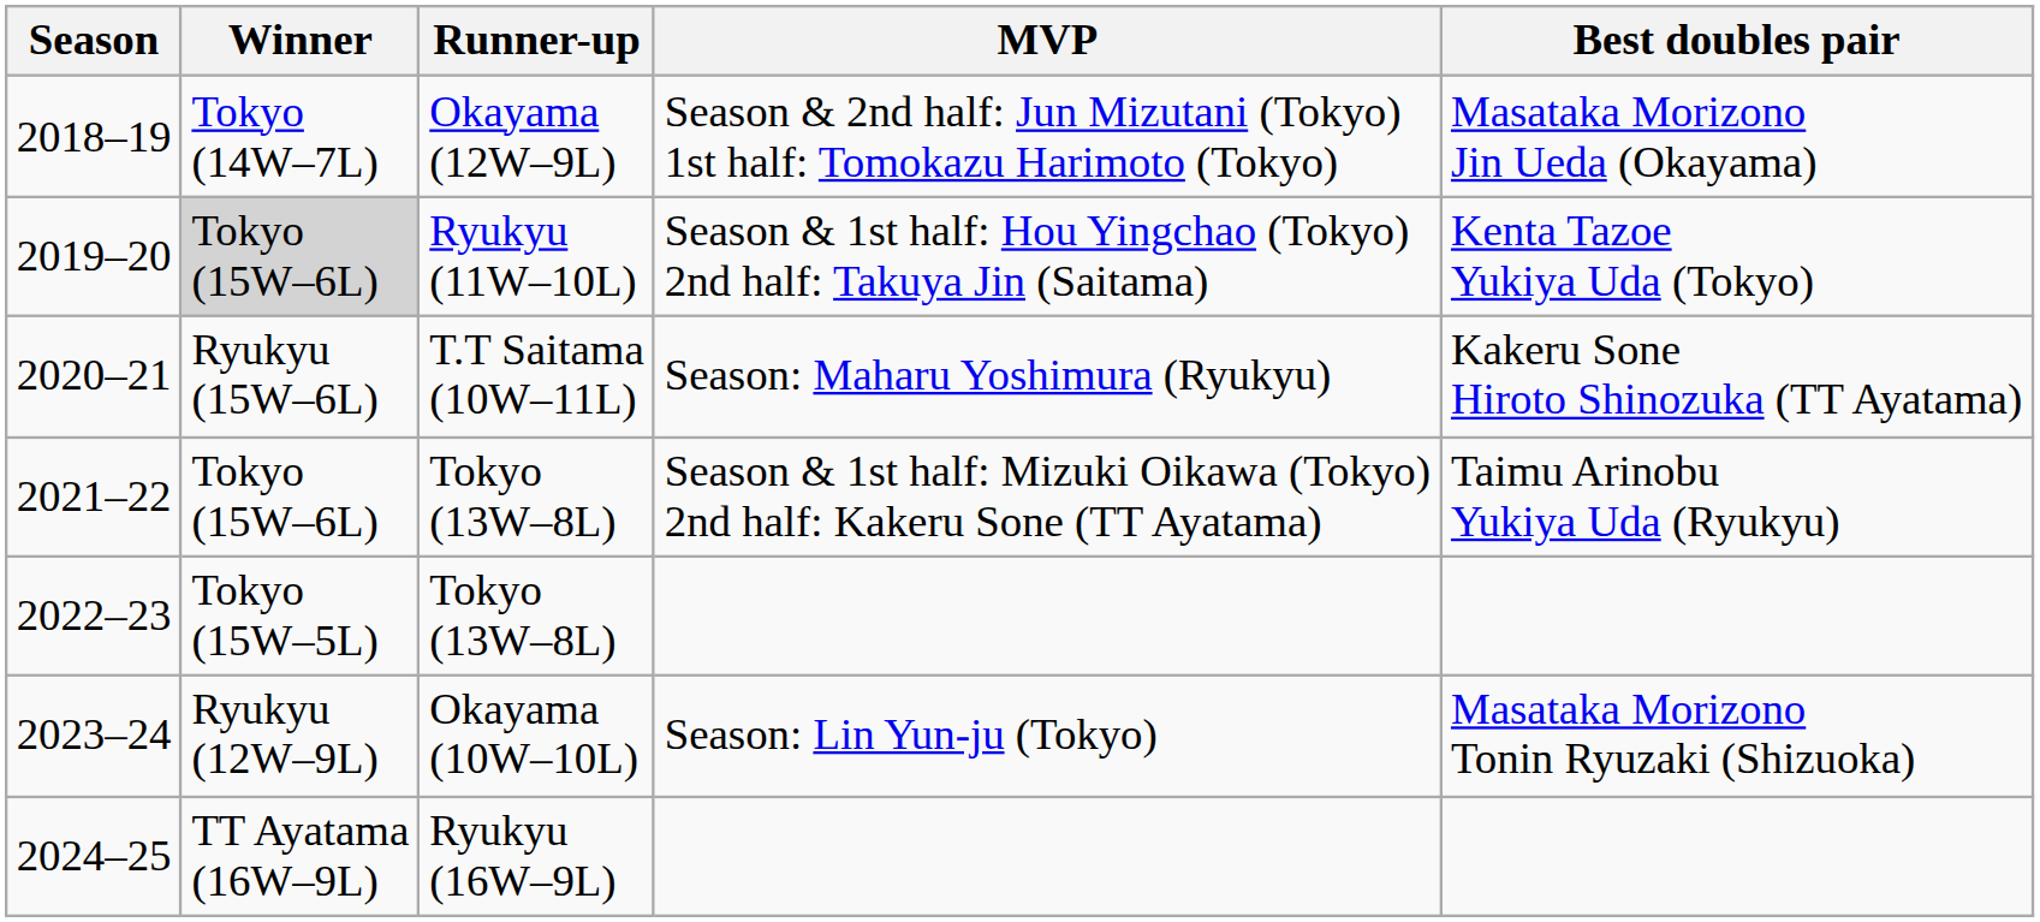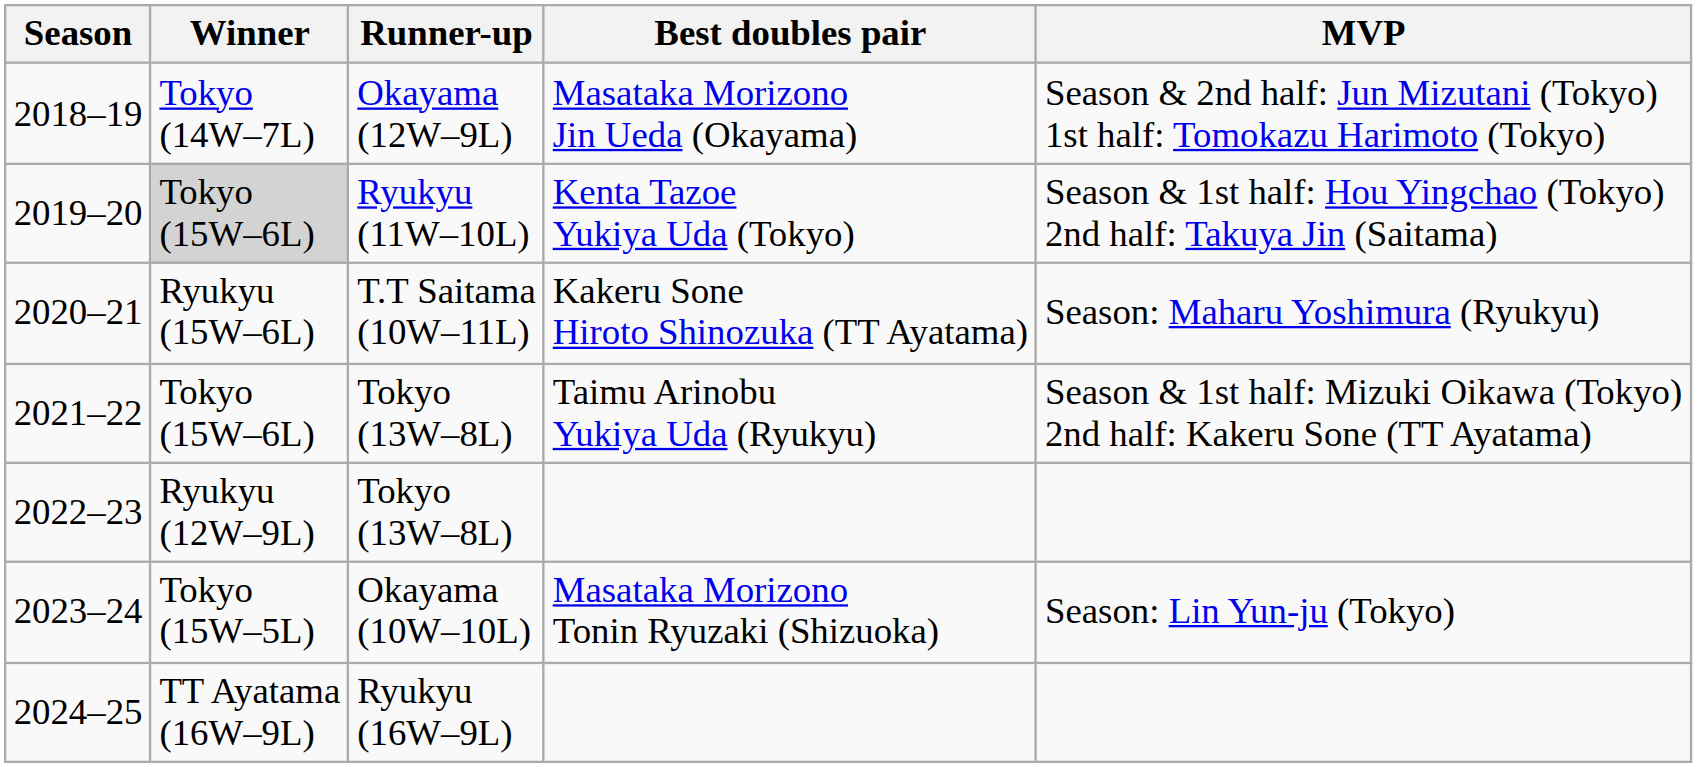columns swapped: MVP <-> Best doubles pair
2022–23 | Winner: Tokyo (15W–5L) -> Ryukyu (12W–9L)
2023–24 | Winner: Ryukyu (12W–9L) -> Tokyo (15W–5L)
